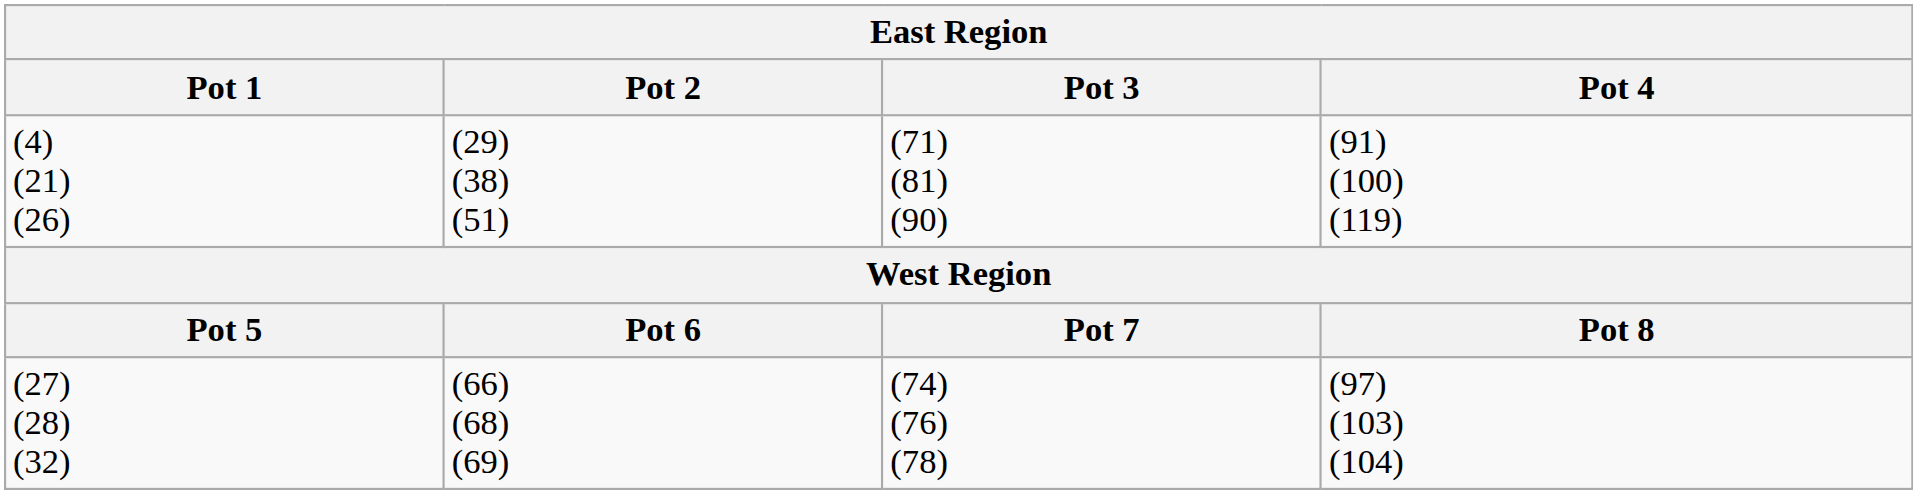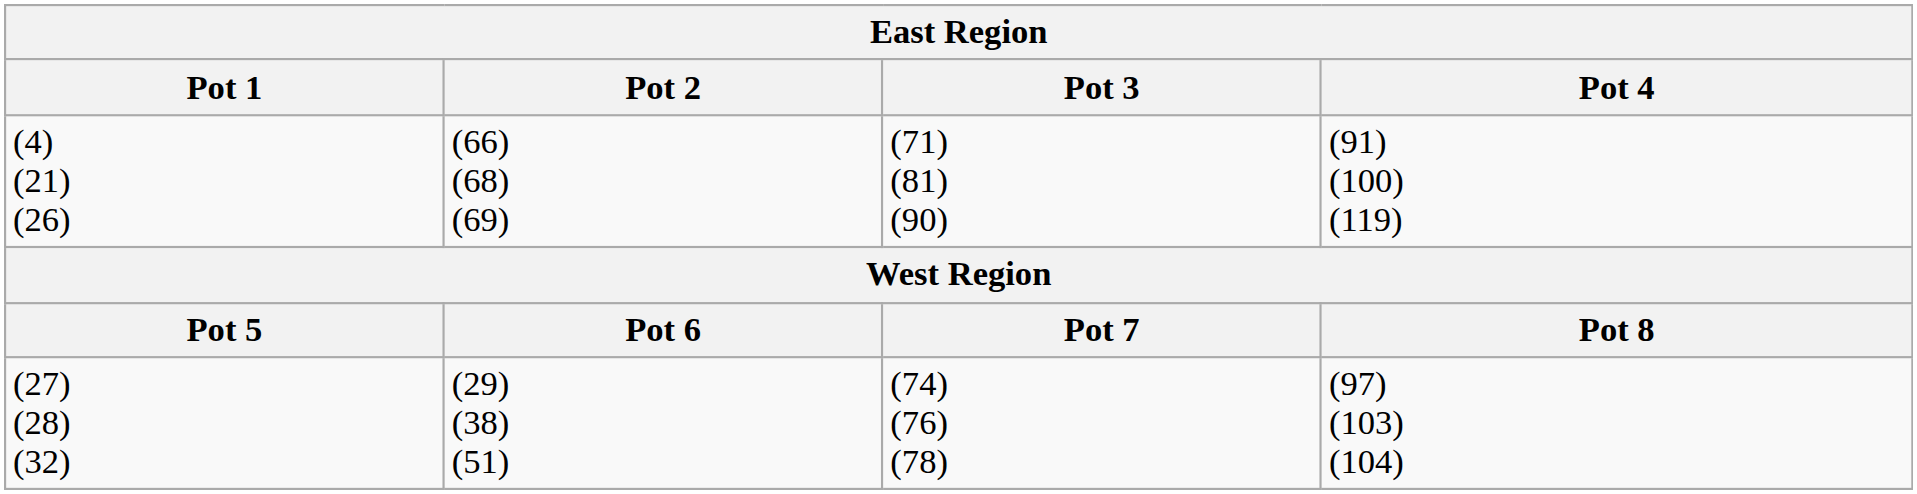(4) (21) (26) | Pot 2: (29) (38) (51) -> (66) (68) (69)
(27) (28) (32) | Pot 2: (66) (68) (69) -> (29) (38) (51)
